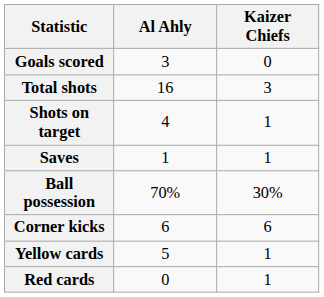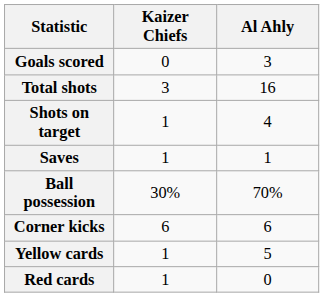columns swapped: Kaizer Chiefs <-> Al Ahly
